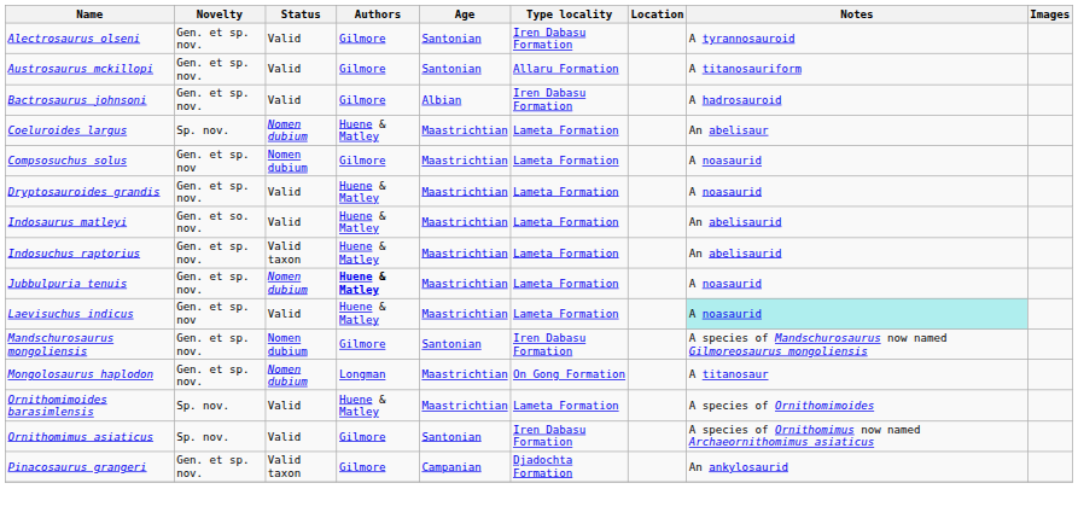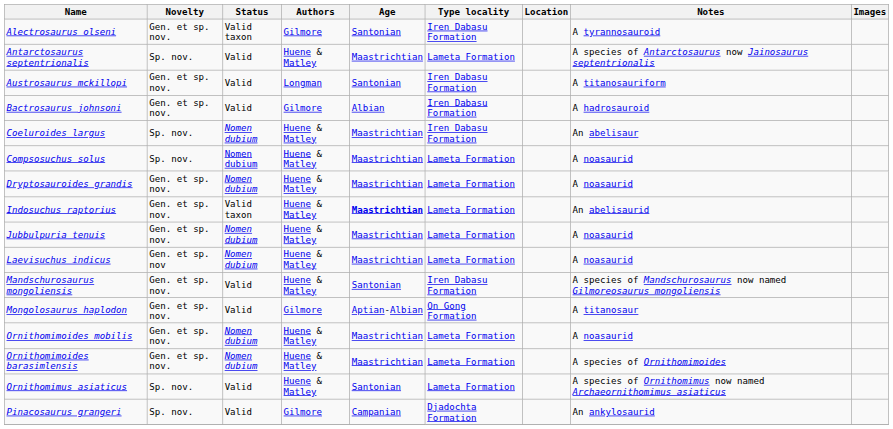Alectrosaurus olseni | Status: Valid -> Valid taxon
+ row: Antarctosaurus septentrionalis | Sp. nov. | Valid | Huene & Matley | Maastrichtian | Lameta Formation | A species of Antarctosaurus now Jainosaurus septentrionalis
Austrosaurus mckillopi | Authors: Gilmore -> Longman
Austrosaurus mckillopi | Type locality: Allaru Formation -> Iren Dabasu Formation
Coeluroides largus | Type locality: Lameta Formation -> Iren Dabasu Formation
Compsosuchus solus | Novelty: Gen. et sp. nov -> Sp. nov.
Compsosuchus solus | Authors: Gilmore -> Huene & Matley
Dryptosauroides grandis | Status: Valid -> Nomen dubium
- row: Indosaurus matleyi | Gen. et so. nov. | Valid | Huene & Matley | Maastrichtian | Lameta Formation | An abelisaurid
Indosuchus raptorius | Age: normal -> bold
Jubbulpuria tenuis | Authors: bold -> normal
Laevisuchus indicus | Status: Valid -> Nomen dubium
Laevisuchus indicus | Notes: paleturquoise background -> no background
Mandschurosaurus mongoliensis | Status: Nomen dubium -> Valid
Mandschurosaurus mongoliensis | Authors: Gilmore -> Huene & Matley
Mongolosaurus haplodon | Status: Nomen dubium -> Valid
Mongolosaurus haplodon | Authors: Longman -> Gilmore
Mongolosaurus haplodon | Age: Maastrichtian -> Aptian-Albian
+ row: Ornithomimoides mobilis | Gen. et sp. nov. | Nomen dubium | Huene & Matley | Maastrichtian | Lameta Formation | A noasaurid
Ornithomimoides barasimlensis | Novelty: Sp. nov. -> Gen. et sp. nov.
Ornithomimoides barasimlensis | Status: Valid -> Nomen dubium
Ornithomimus asiaticus | Authors: Gilmore -> Huene & Matley
Ornithomimus asiaticus | Type locality: Iren Dabasu Formation -> Lameta Formation
Pinacosaurus grangeri | Novelty: Gen. et sp. nov. -> Sp. nov.
Pinacosaurus grangeri | Status: Valid taxon -> Valid
